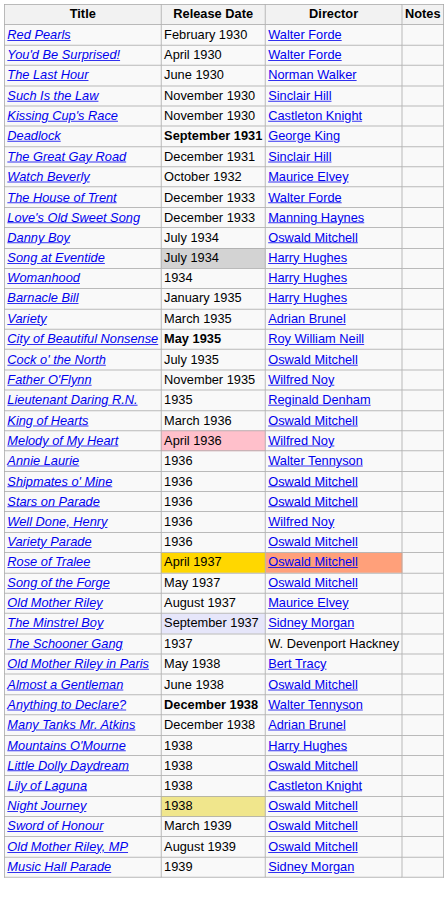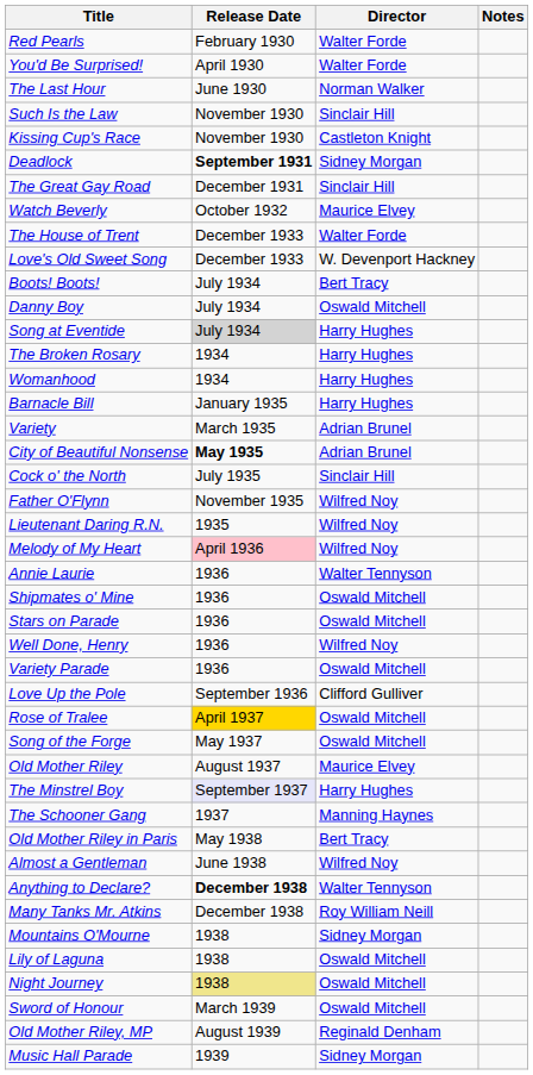Deadlock | Director: George King -> Sidney Morgan
Love's Old Sweet Song | Director: Manning Haynes -> W. Devenport Hackney
+ row: Boots! Boots! | July 1934 | Bert Tracy
+ row: The Broken Rosary | 1934 | Harry Hughes
City of Beautiful Nonsense | Director: Roy William Neill -> Adrian Brunel
Cock o' the North | Director: Oswald Mitchell -> Sinclair Hill
Lieutenant Daring R.N. | Director: Reginald Denham -> Wilfred Noy
- row: King of Hearts | March 1936 | Oswald Mitchell
+ row: Love Up the Pole | September 1936 | Clifford Gulliver
Rose of Tralee | Director: lightsalmon background -> no background
The Minstrel Boy | Director: Sidney Morgan -> Harry Hughes
The Schooner Gang | Director: W. Devenport Hackney -> Manning Haynes
Almost a Gentleman | Director: Oswald Mitchell -> Wilfred Noy
Many Tanks Mr. Atkins | Director: Adrian Brunel -> Roy William Neill
Mountains O'Mourne | Director: Harry Hughes -> Sidney Morgan
- row: Little Dolly Daydream | 1938 | Oswald Mitchell
Lily of Laguna | Director: Castleton Knight -> Oswald Mitchell
Old Mother Riley, MP | Director: Oswald Mitchell -> Reginald Denham
